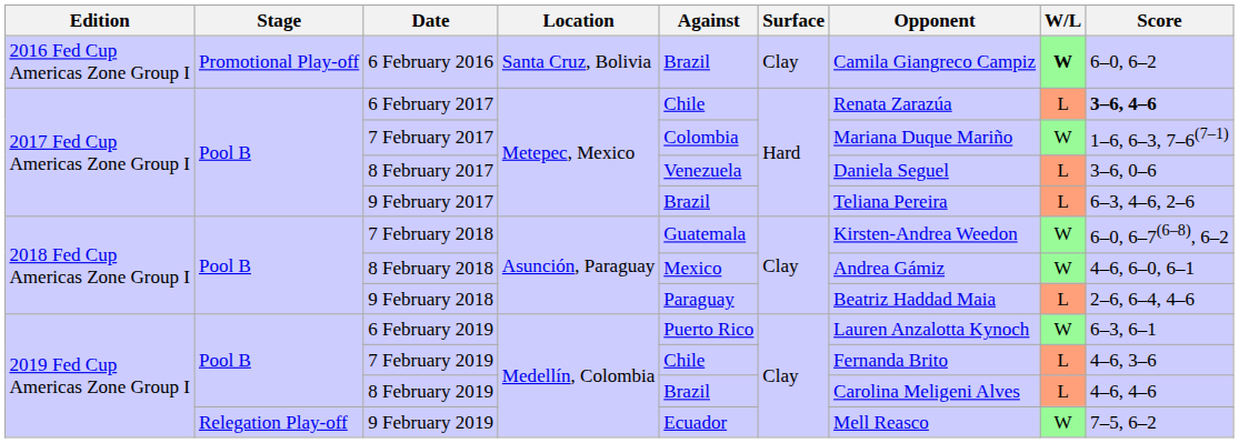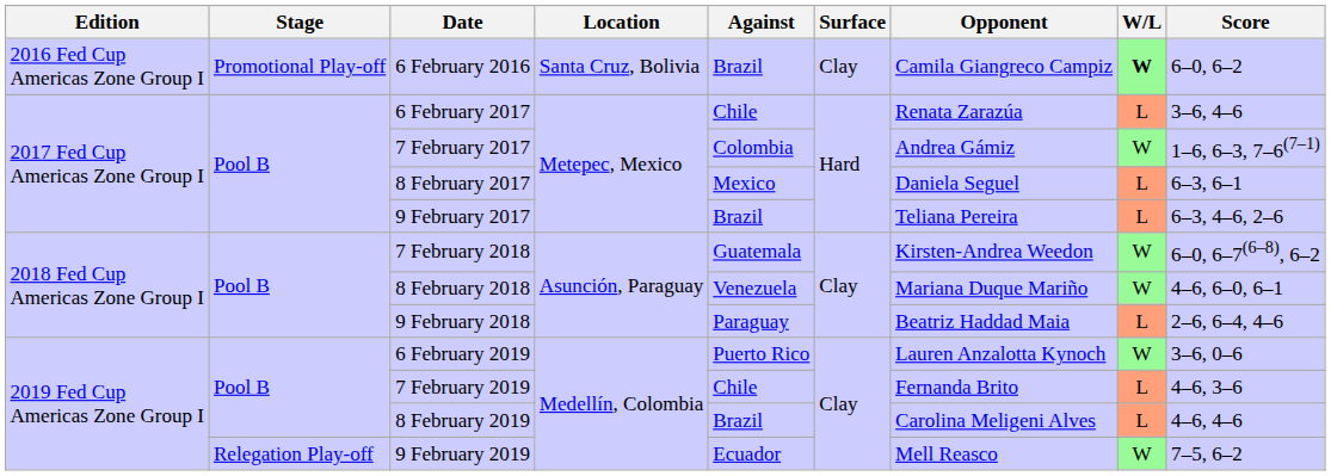6 February 2017 | Score: bold -> normal
7 February 2017 | Opponent: Mariana Duque Mariño -> Andrea Gámiz
8 February 2017 | Against: Venezuela -> Mexico
8 February 2017 | Score: 3–6, 0–6 -> 6–3, 6–1
8 February 2018 | Against: Mexico -> Venezuela
8 February 2018 | Opponent: Andrea Gámiz -> Mariana Duque Mariño
6 February 2019 | Score: 6–3, 6–1 -> 3–6, 0–6
